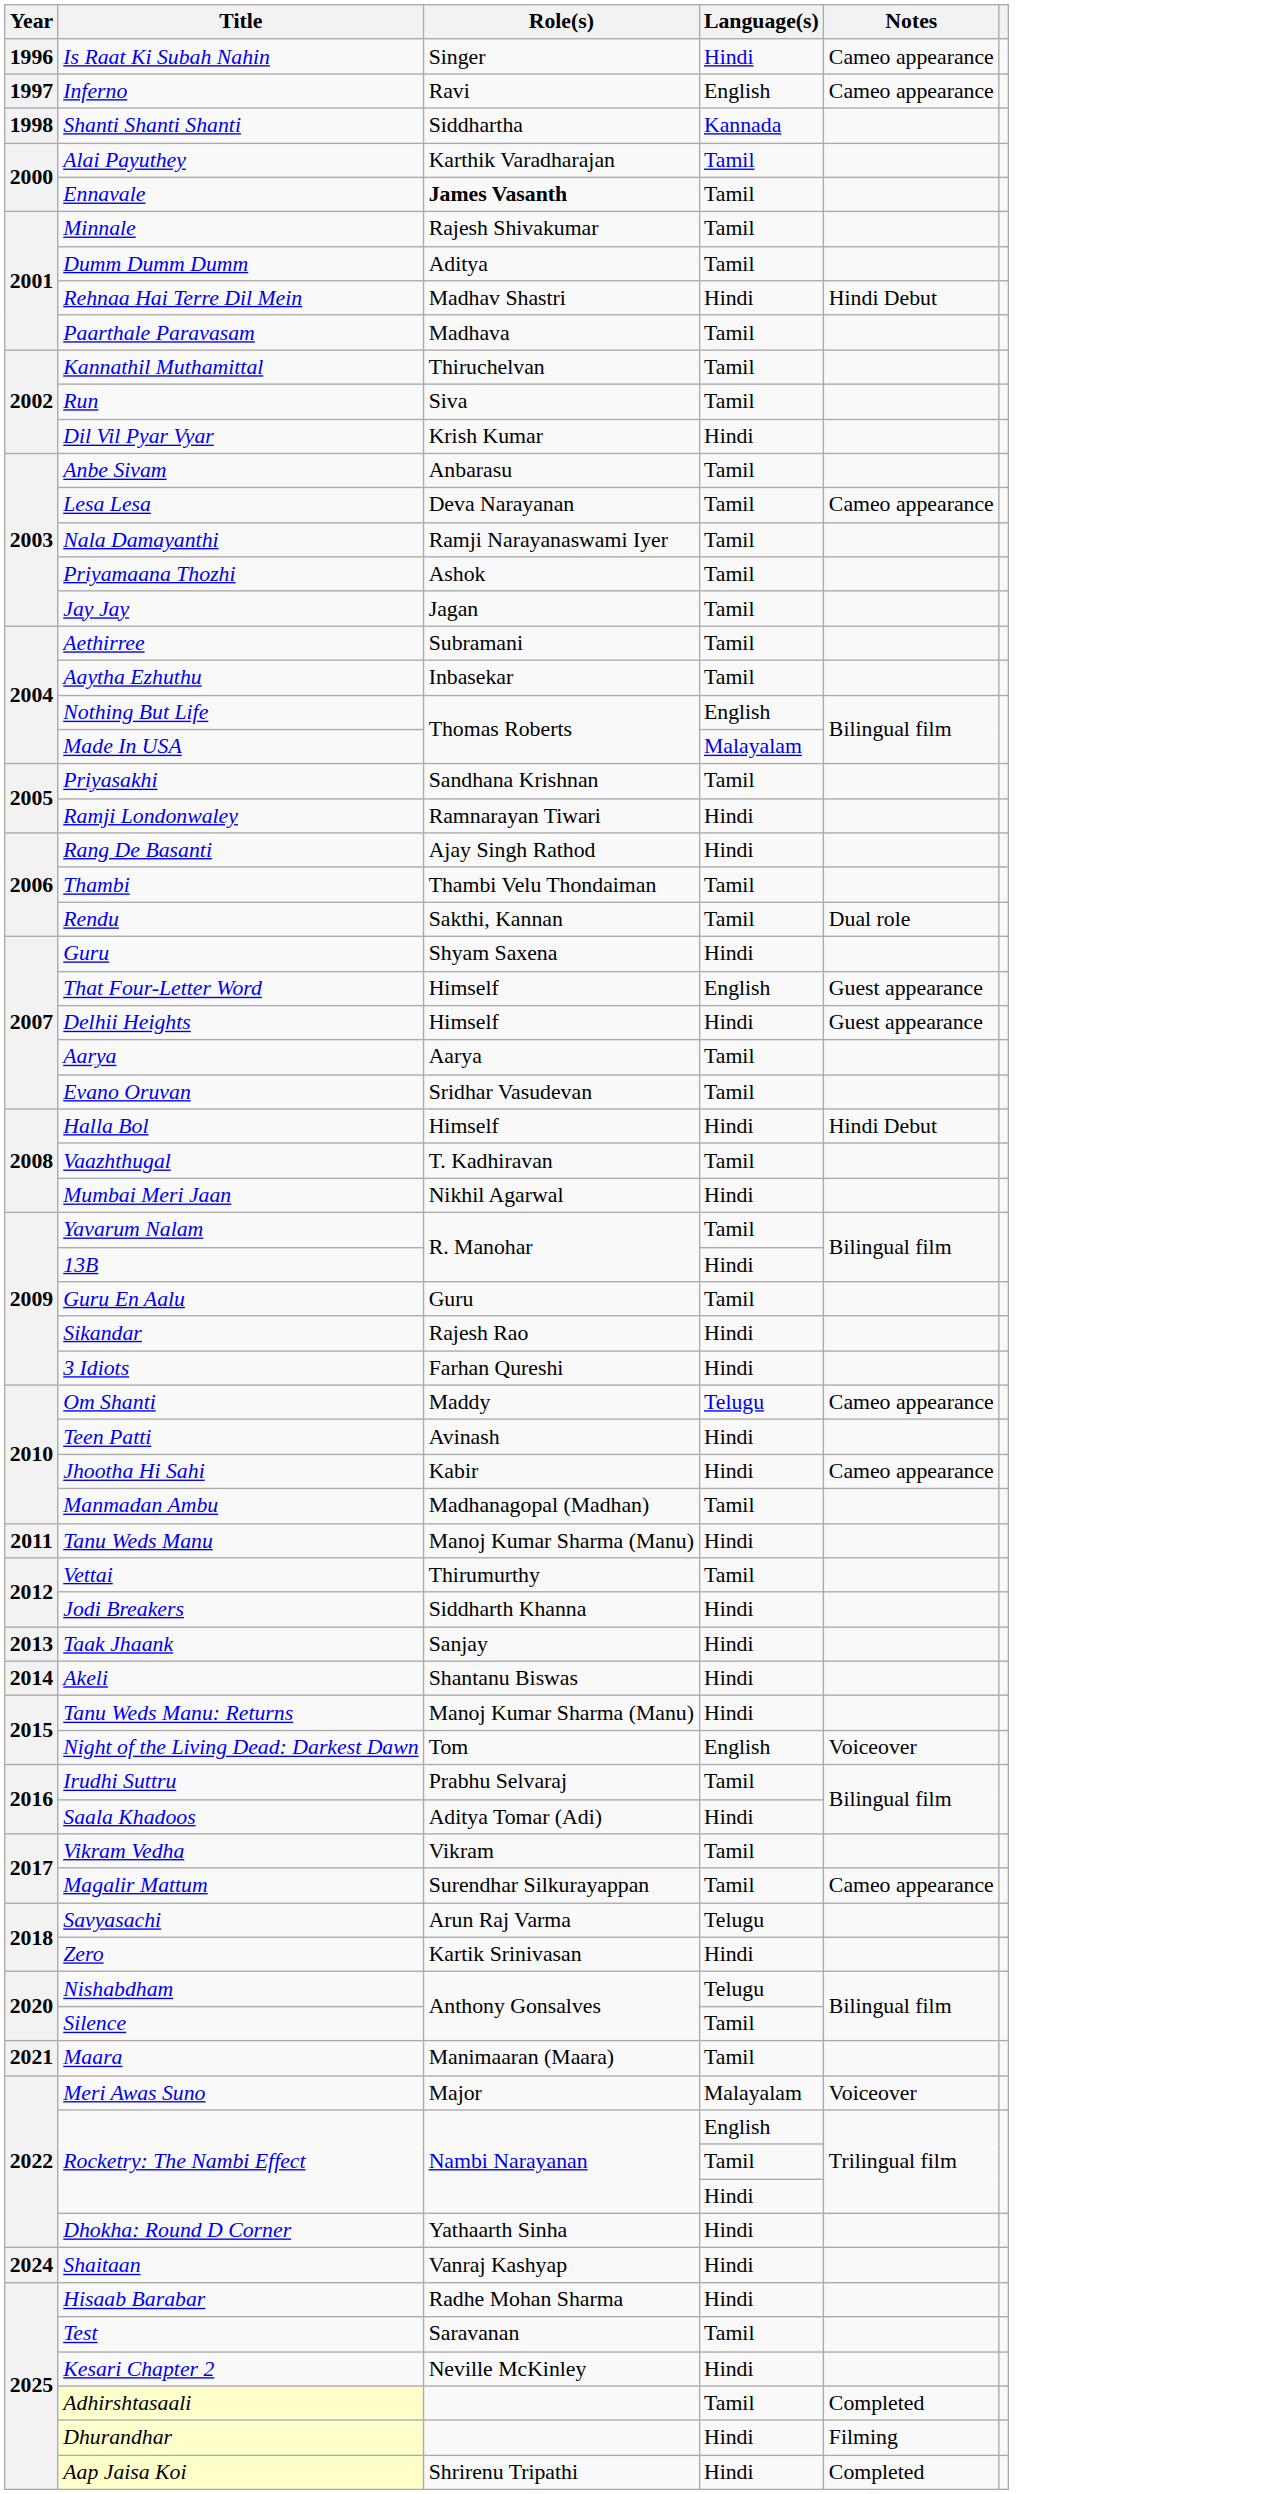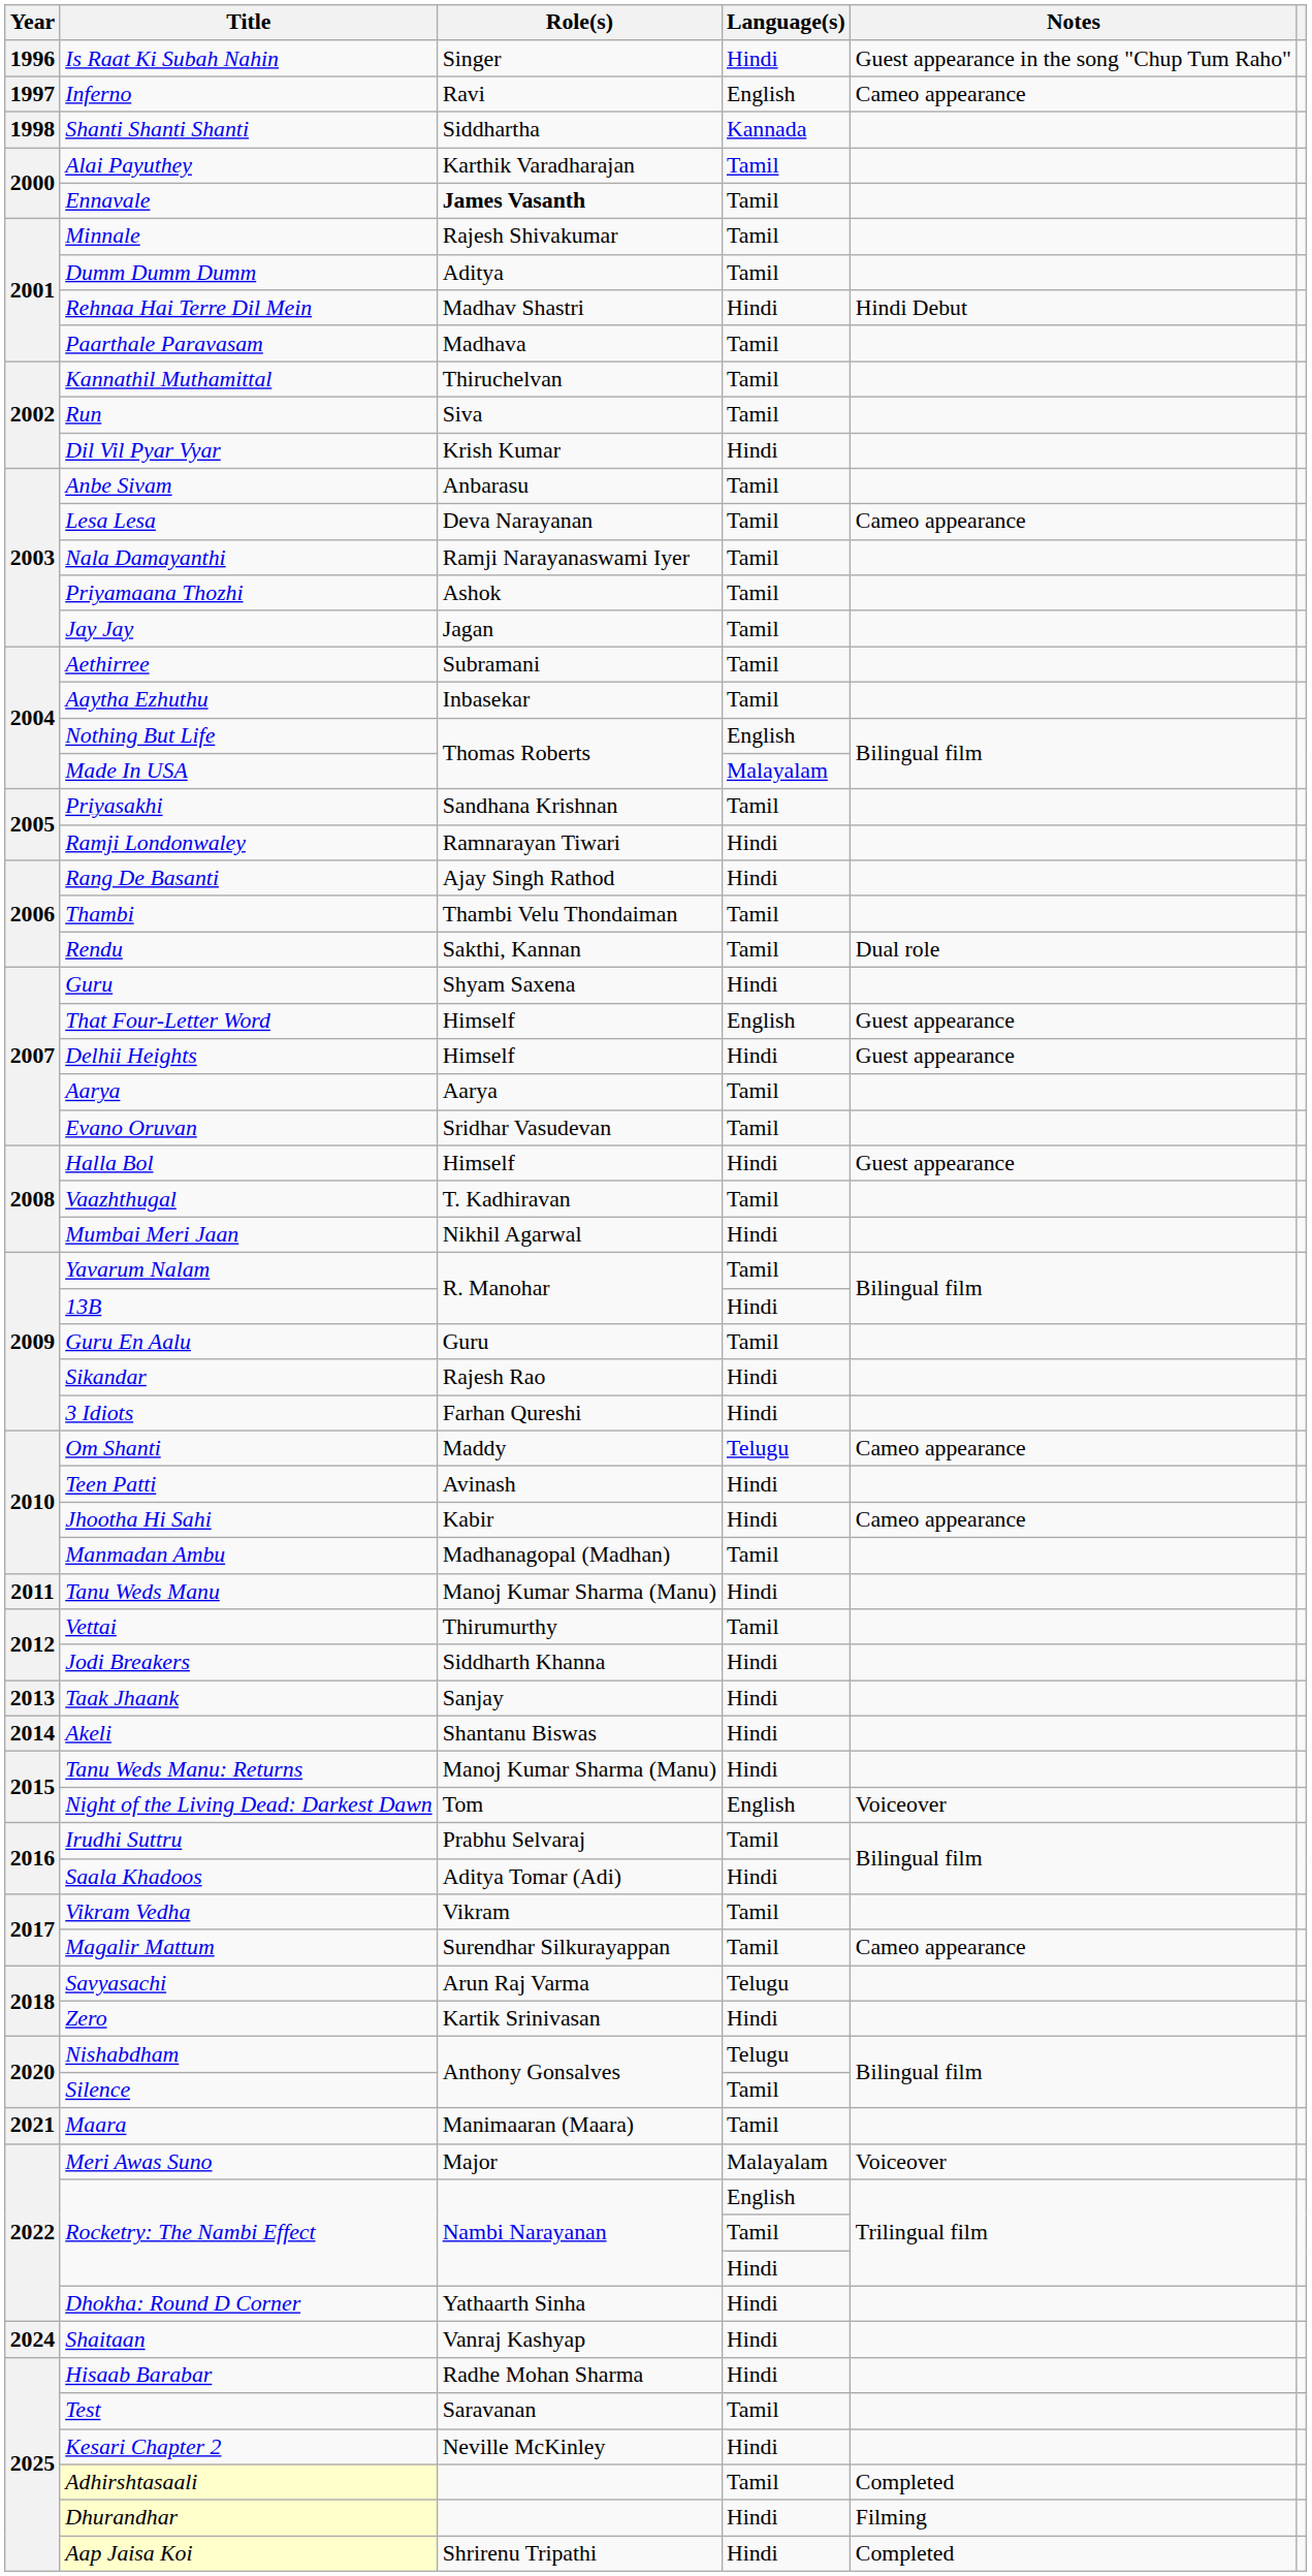Is Raat Ki Subah Nahin | Notes: Cameo appearance -> Guest appearance in the song "Chup Tum Raho"
Halla Bol | Notes: Hindi Debut -> Guest appearance
